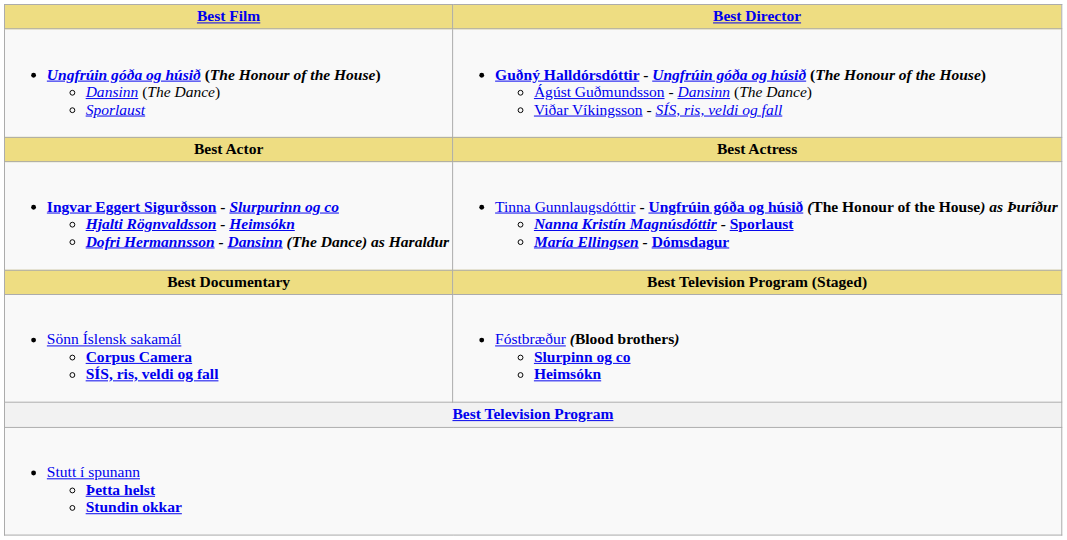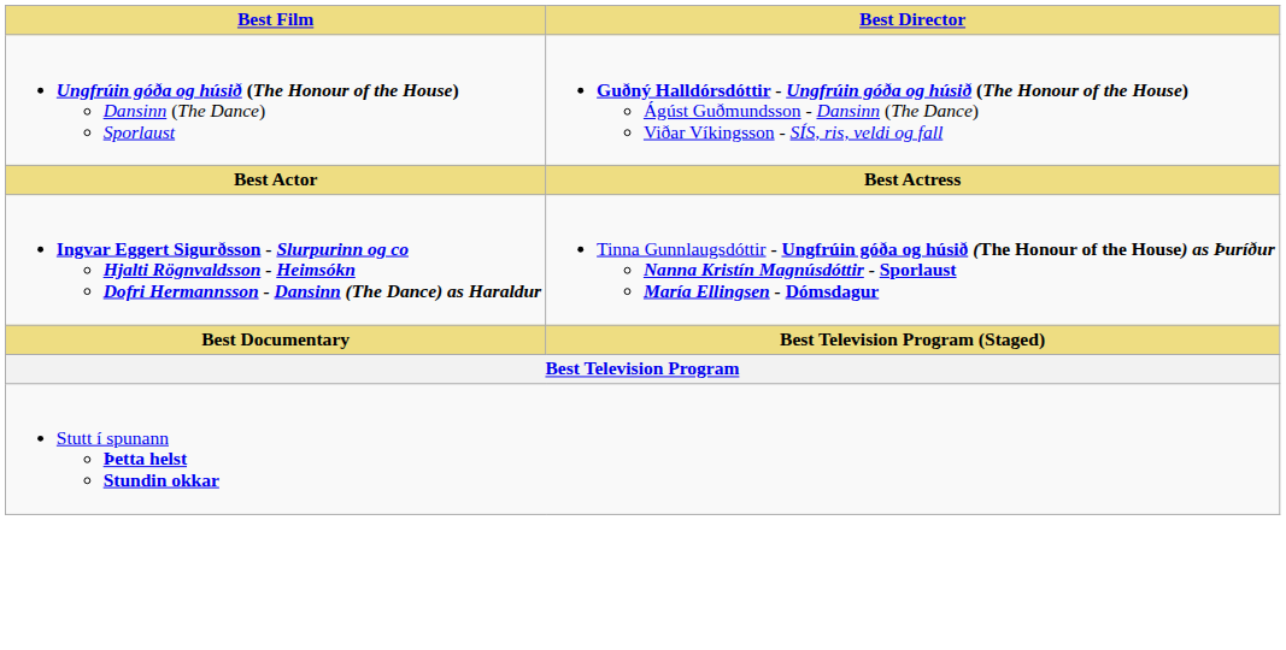- row: Sönn Íslensk sakamál Corpus Camera SÍS, ris, veldi og fall | Fóstbræður (Blood brothers) Slurpinn og co Heimsókn
